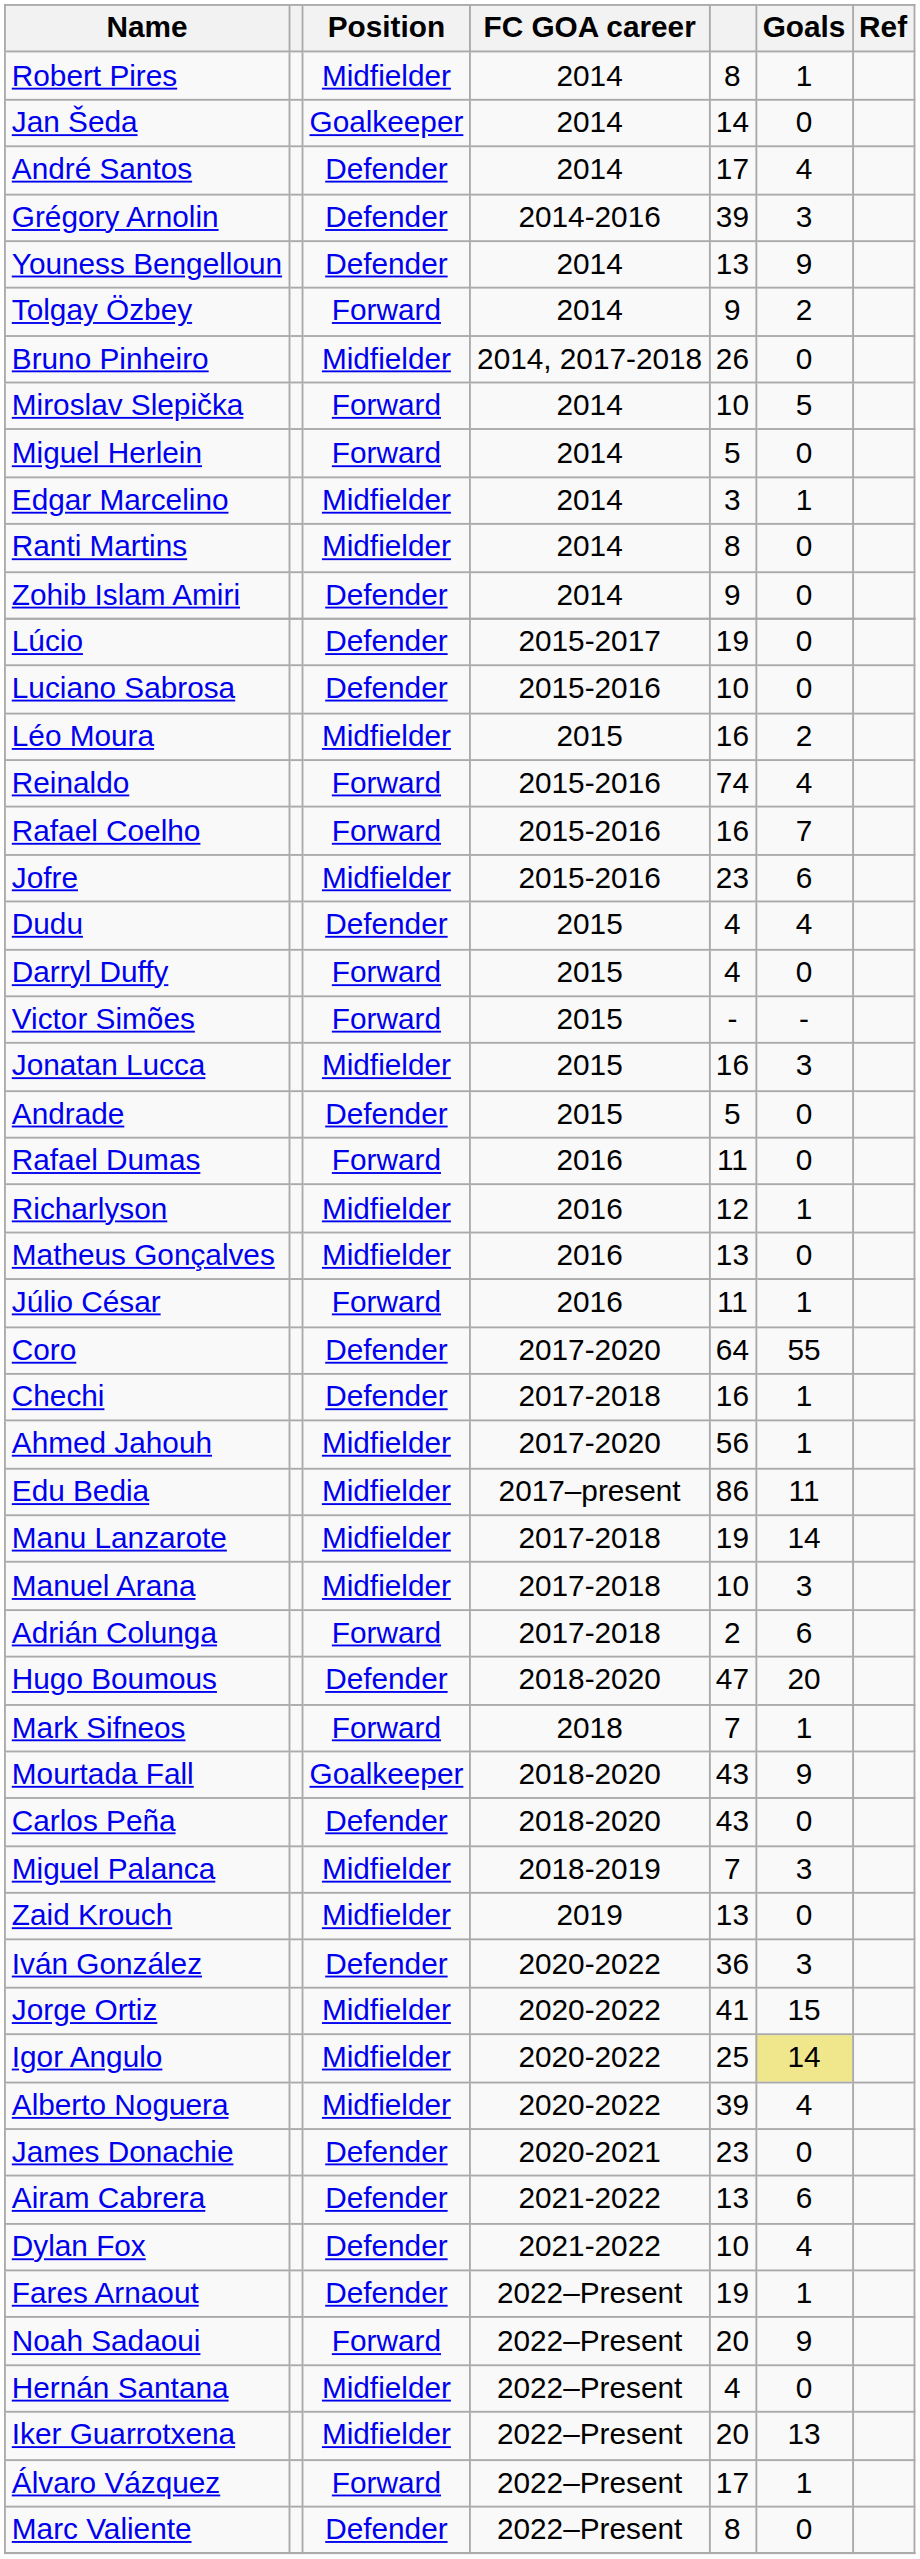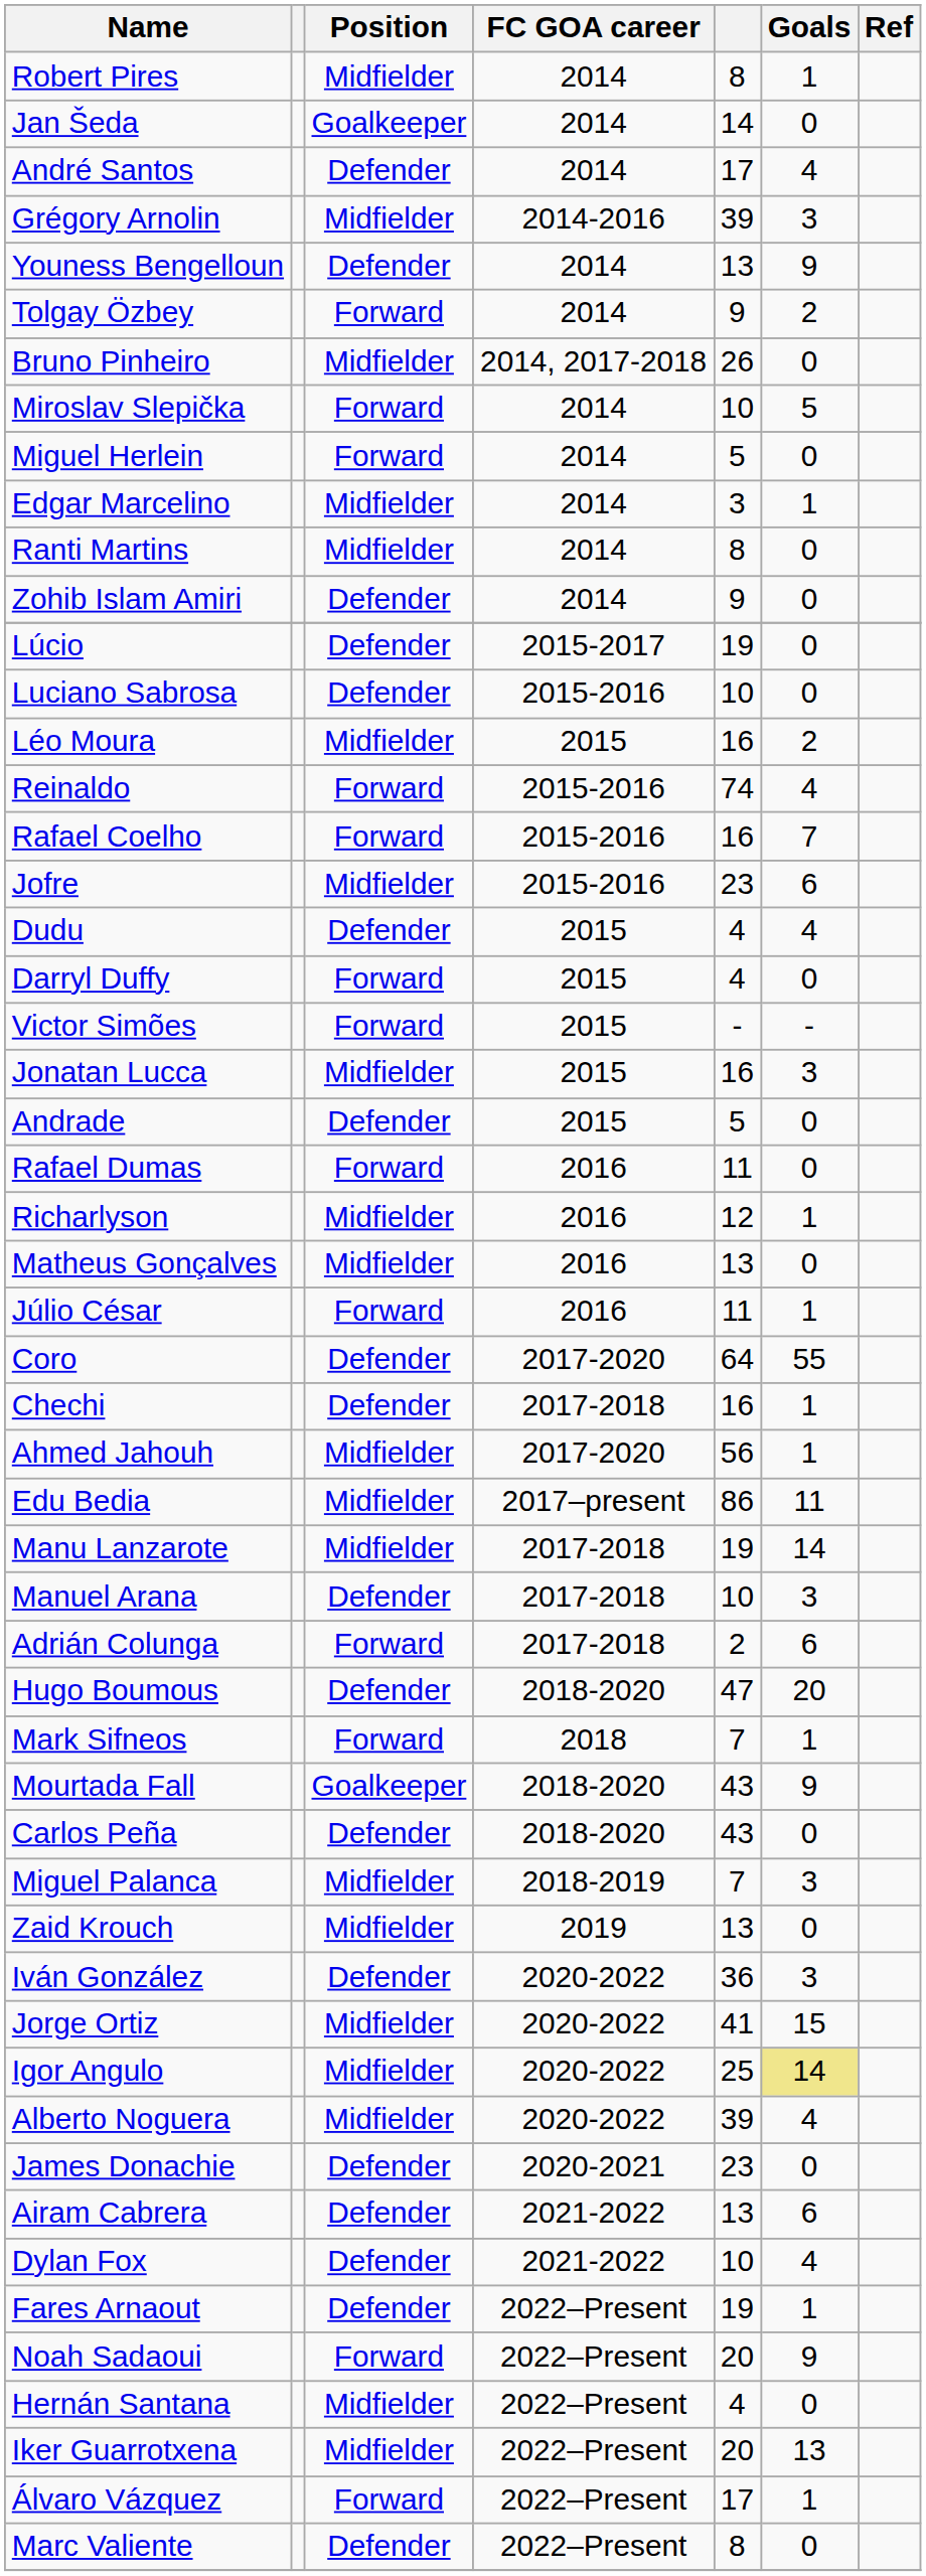Grégory Arnolin | Position: Defender -> Midfielder
Manuel Arana | Position: Midfielder -> Defender
